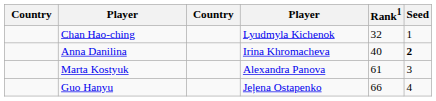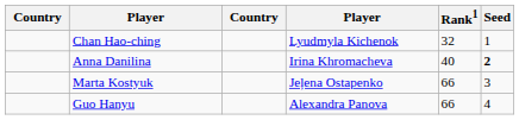Marta Kostyuk | column 4: Alexandra Panova -> Jeļena Ostapenko
Marta Kostyuk | Rank1: 61 -> 66
Guo Hanyu | column 4: Jeļena Ostapenko -> Alexandra Panova
